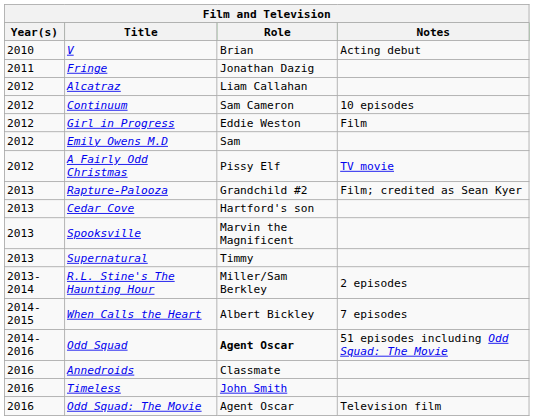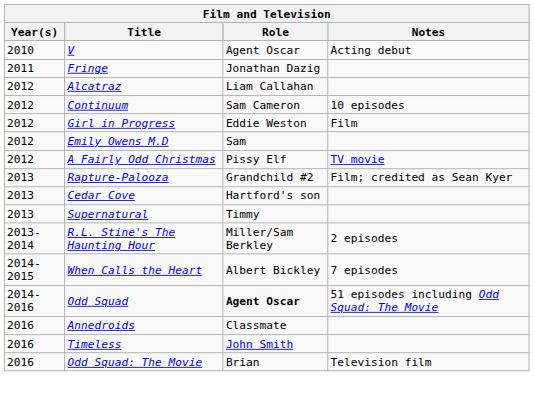V | Role: Brian -> Agent Oscar
- row: 2013 | Spooksville | Marvin the Magnificent
Odd Squad: The Movie | Role: Agent Oscar -> Brian
